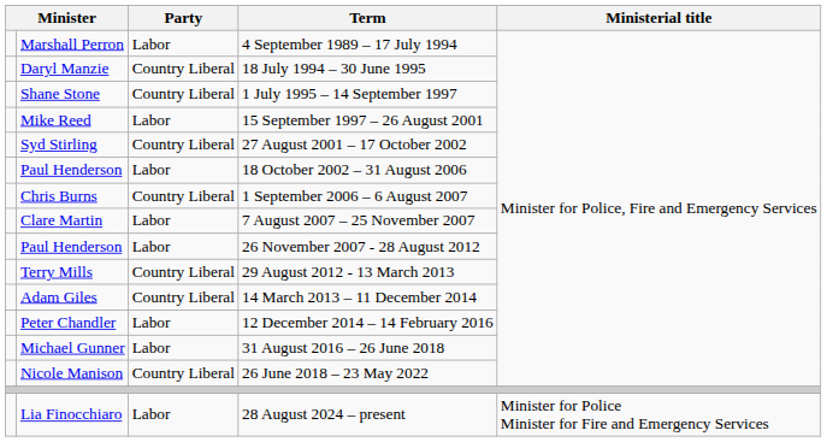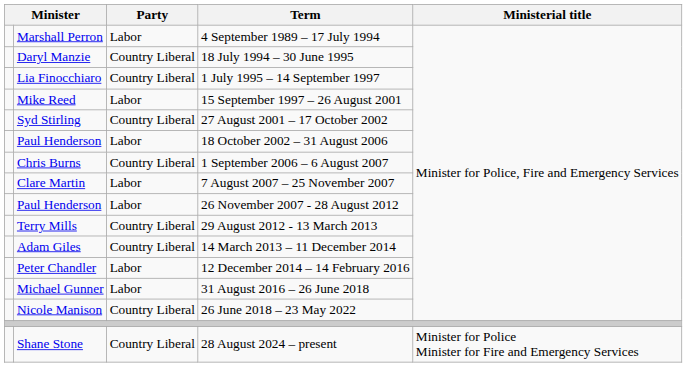1 July 1995 – 14 September 1997 | column 2: Shane Stone -> Lia Finocchiaro
28 August 2024 – present | column 2: Lia Finocchiaro -> Shane Stone
28 August 2024 – present | Party: Labor -> Country Liberal
